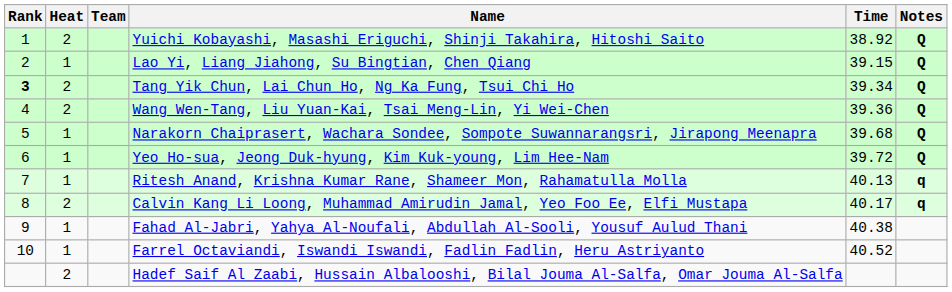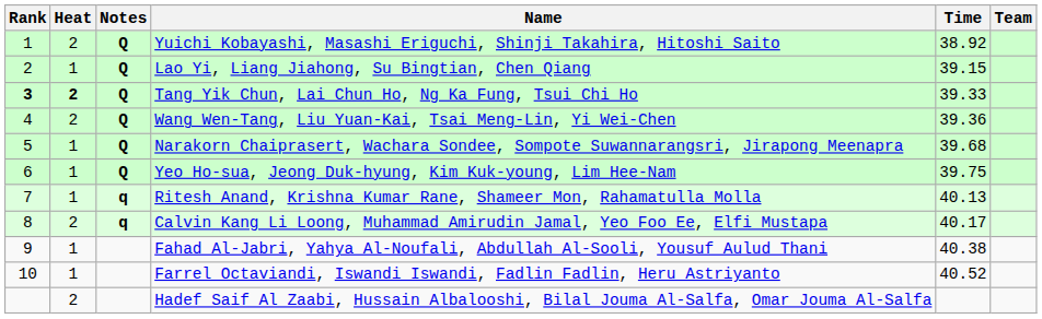columns swapped: Team <-> Notes
Tang Yik Chun, Lai Chun Ho, Ng Ka Fung, Tsui Chi Ho | Heat: normal -> bold
Tang Yik Chun, Lai Chun Ho, Ng Ka Fung, Tsui Chi Ho | Time: 39.34 -> 39.33
Yeo Ho-sua, Jeong Duk-hyung, Kim Kuk-young, Lim Hee-Nam | Time: 39.72 -> 39.75
